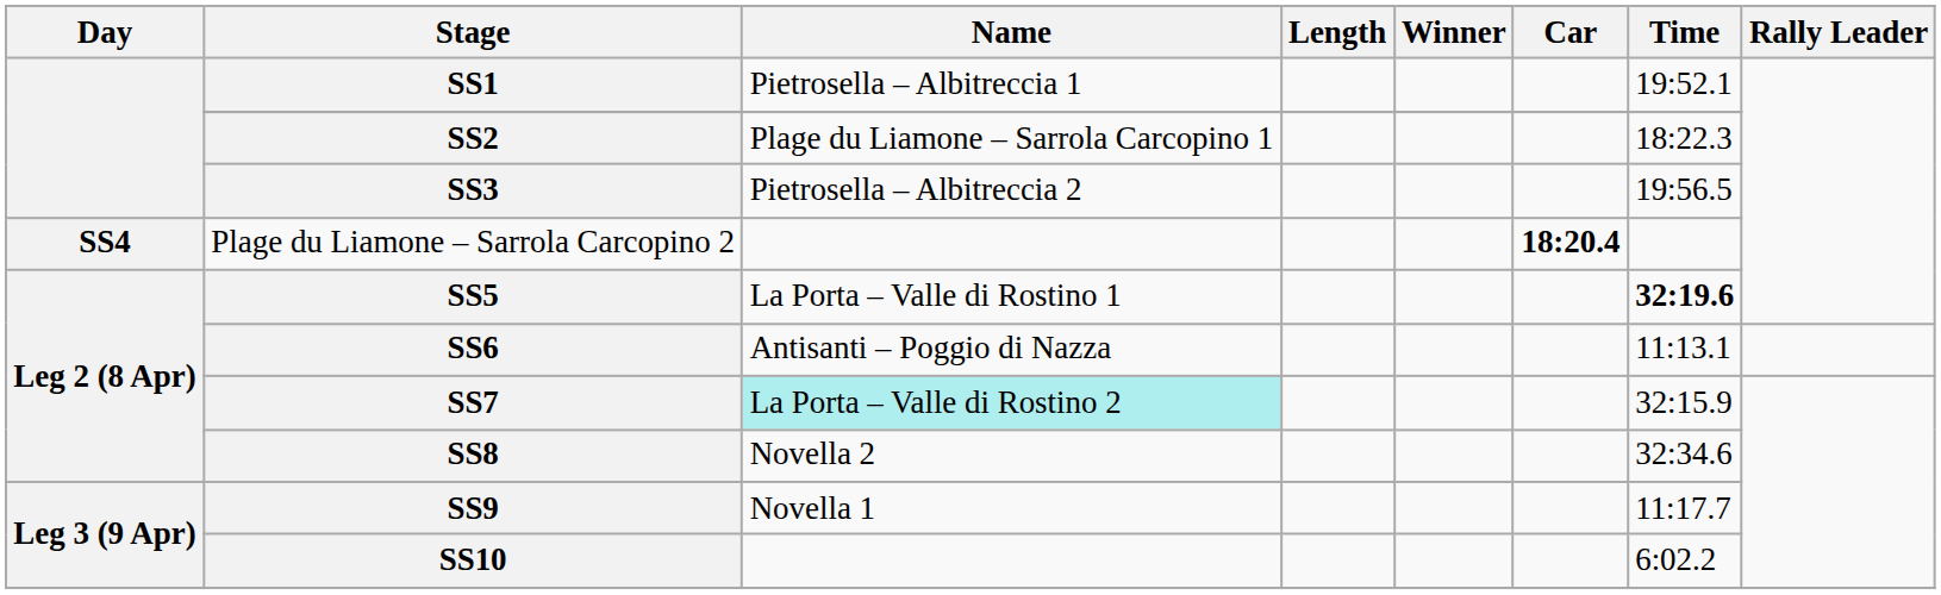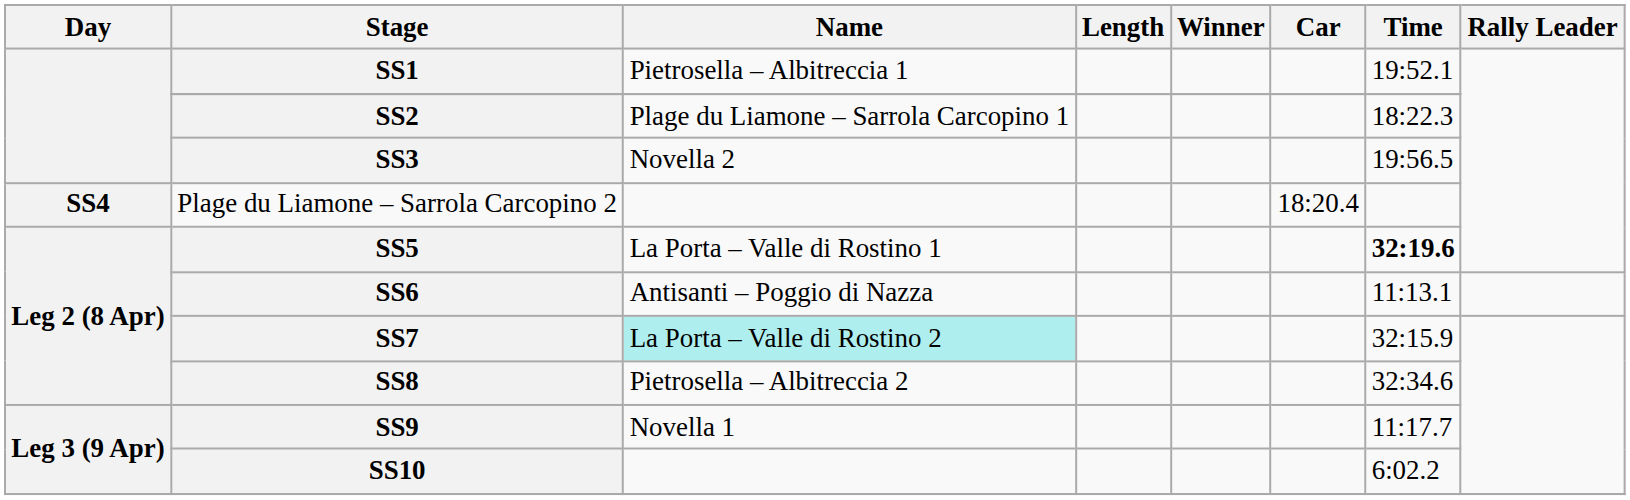SS3 | Name: Pietrosella – Albitreccia 2 -> Novella 2
Plage du Liamone – Sarrola Carcopino 2 | Car: bold -> normal
SS8 | Name: Novella 2 -> Pietrosella – Albitreccia 2
